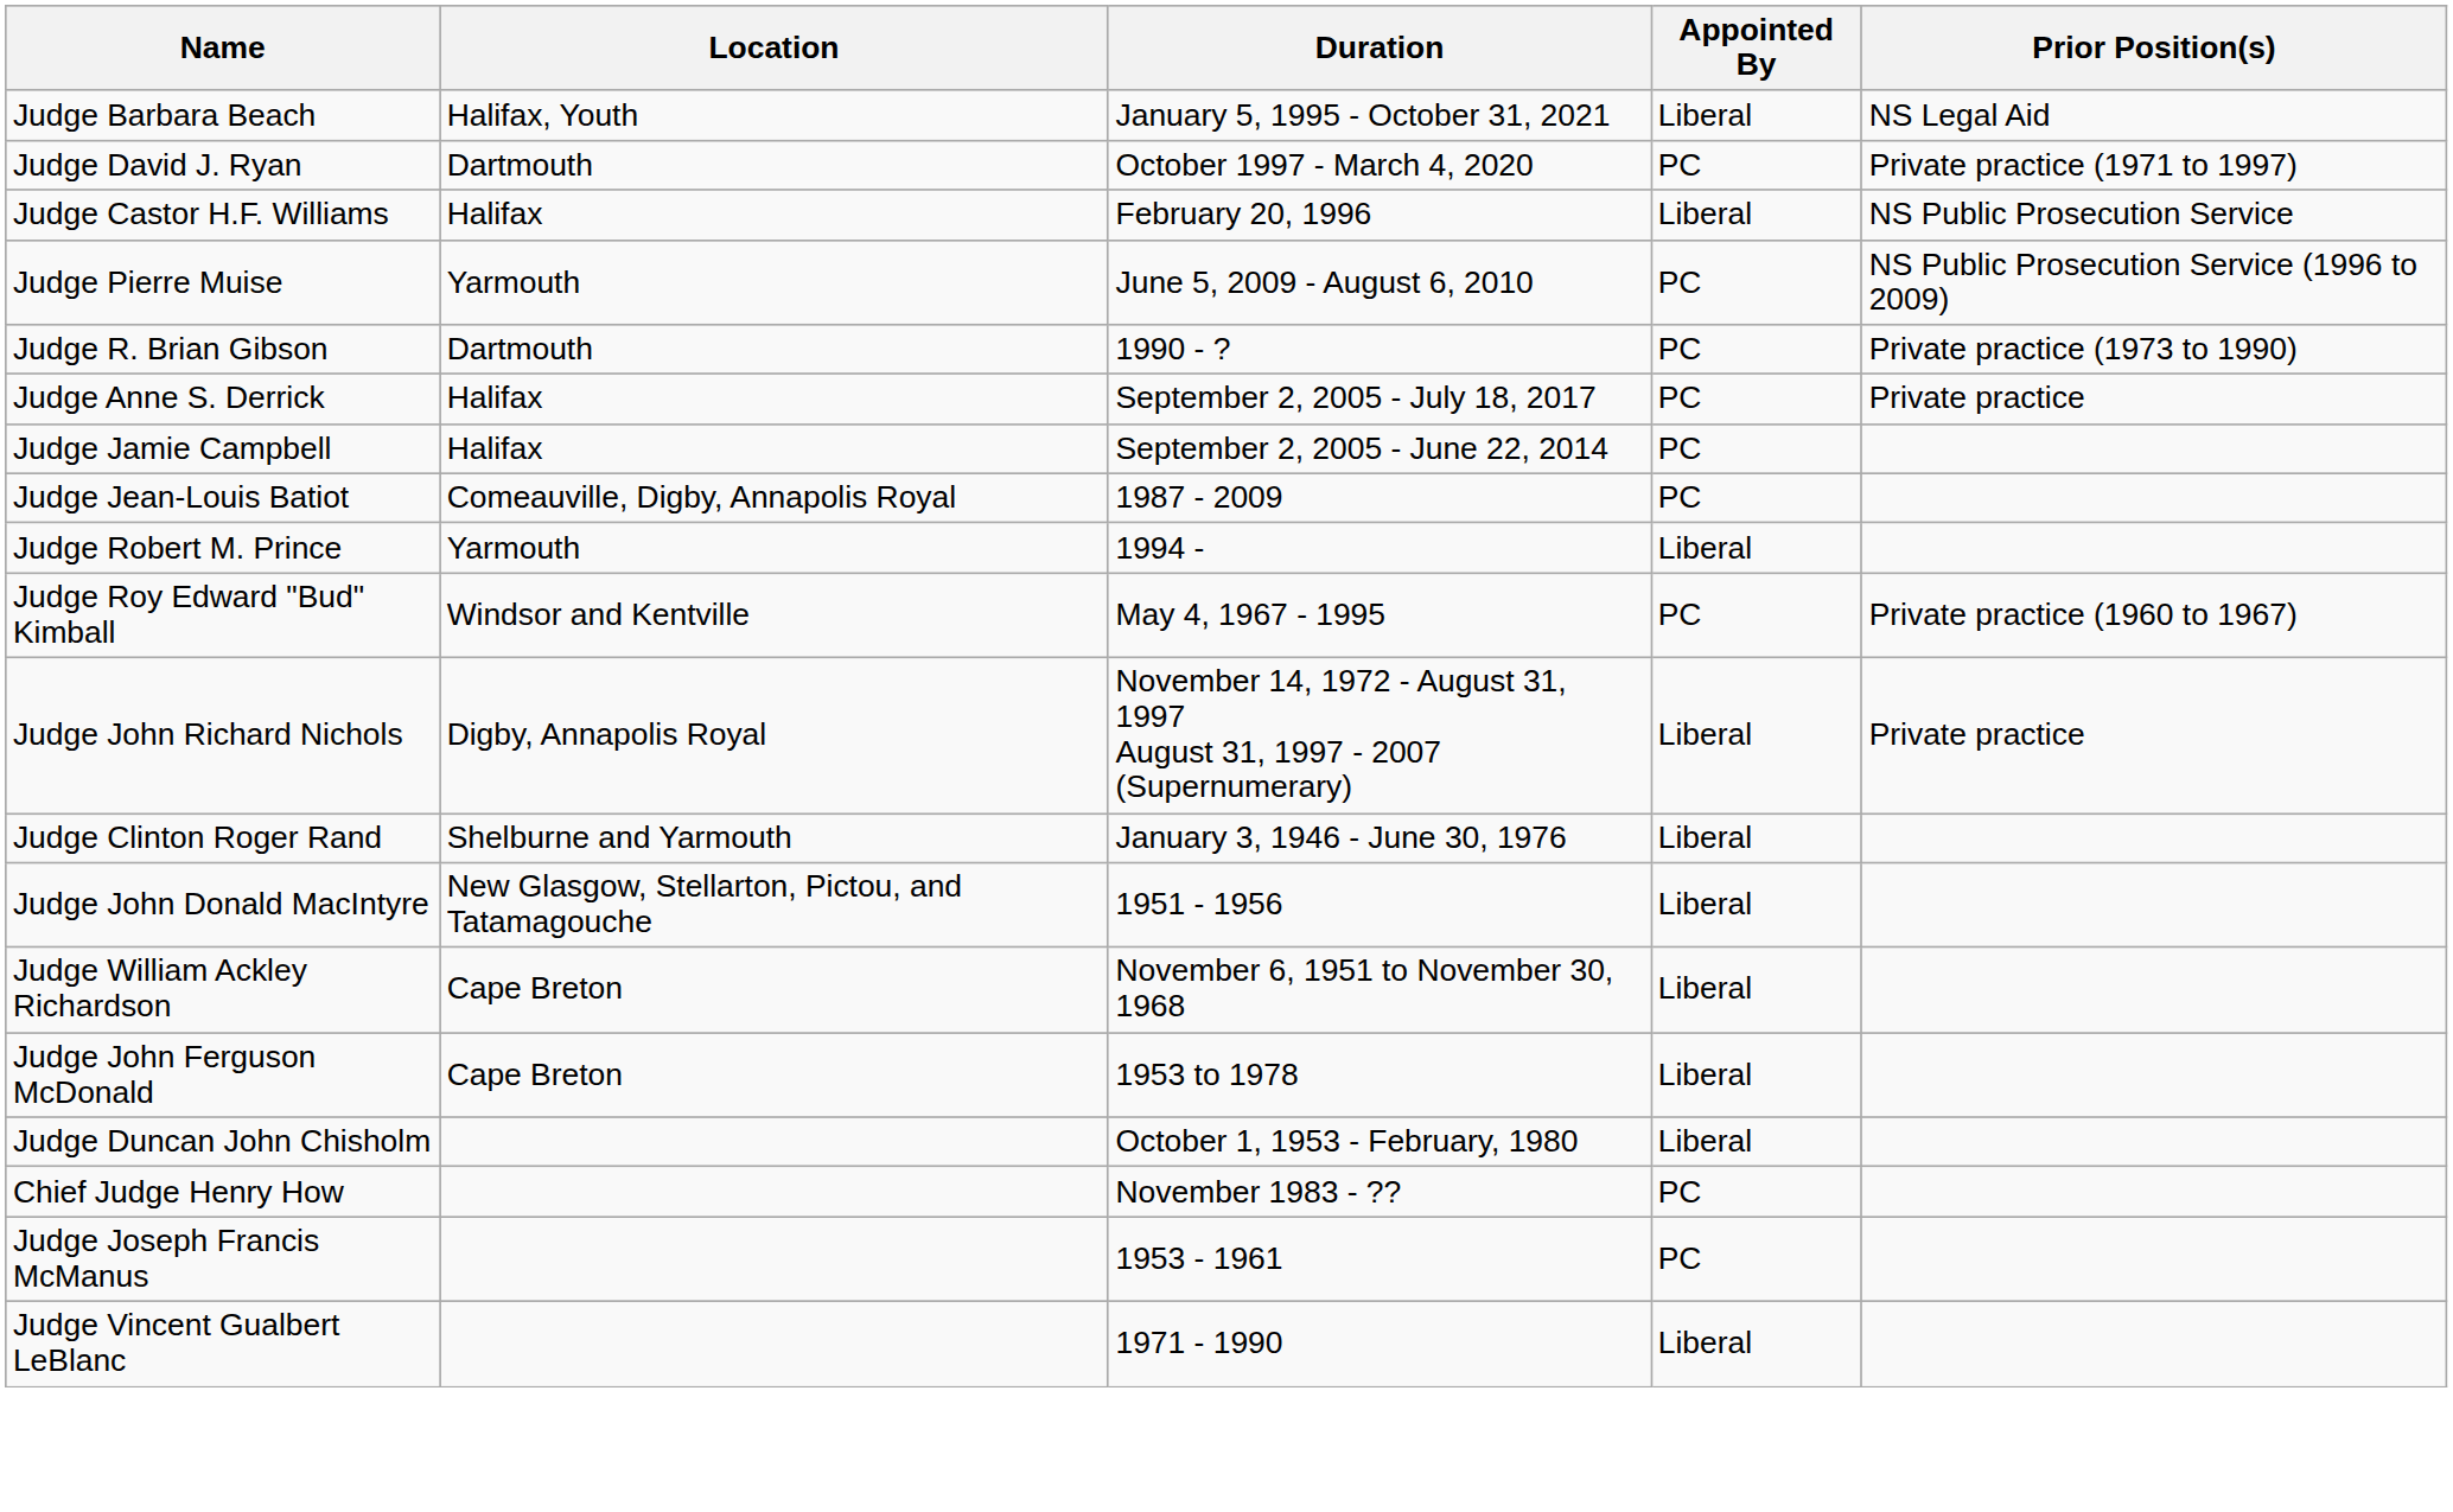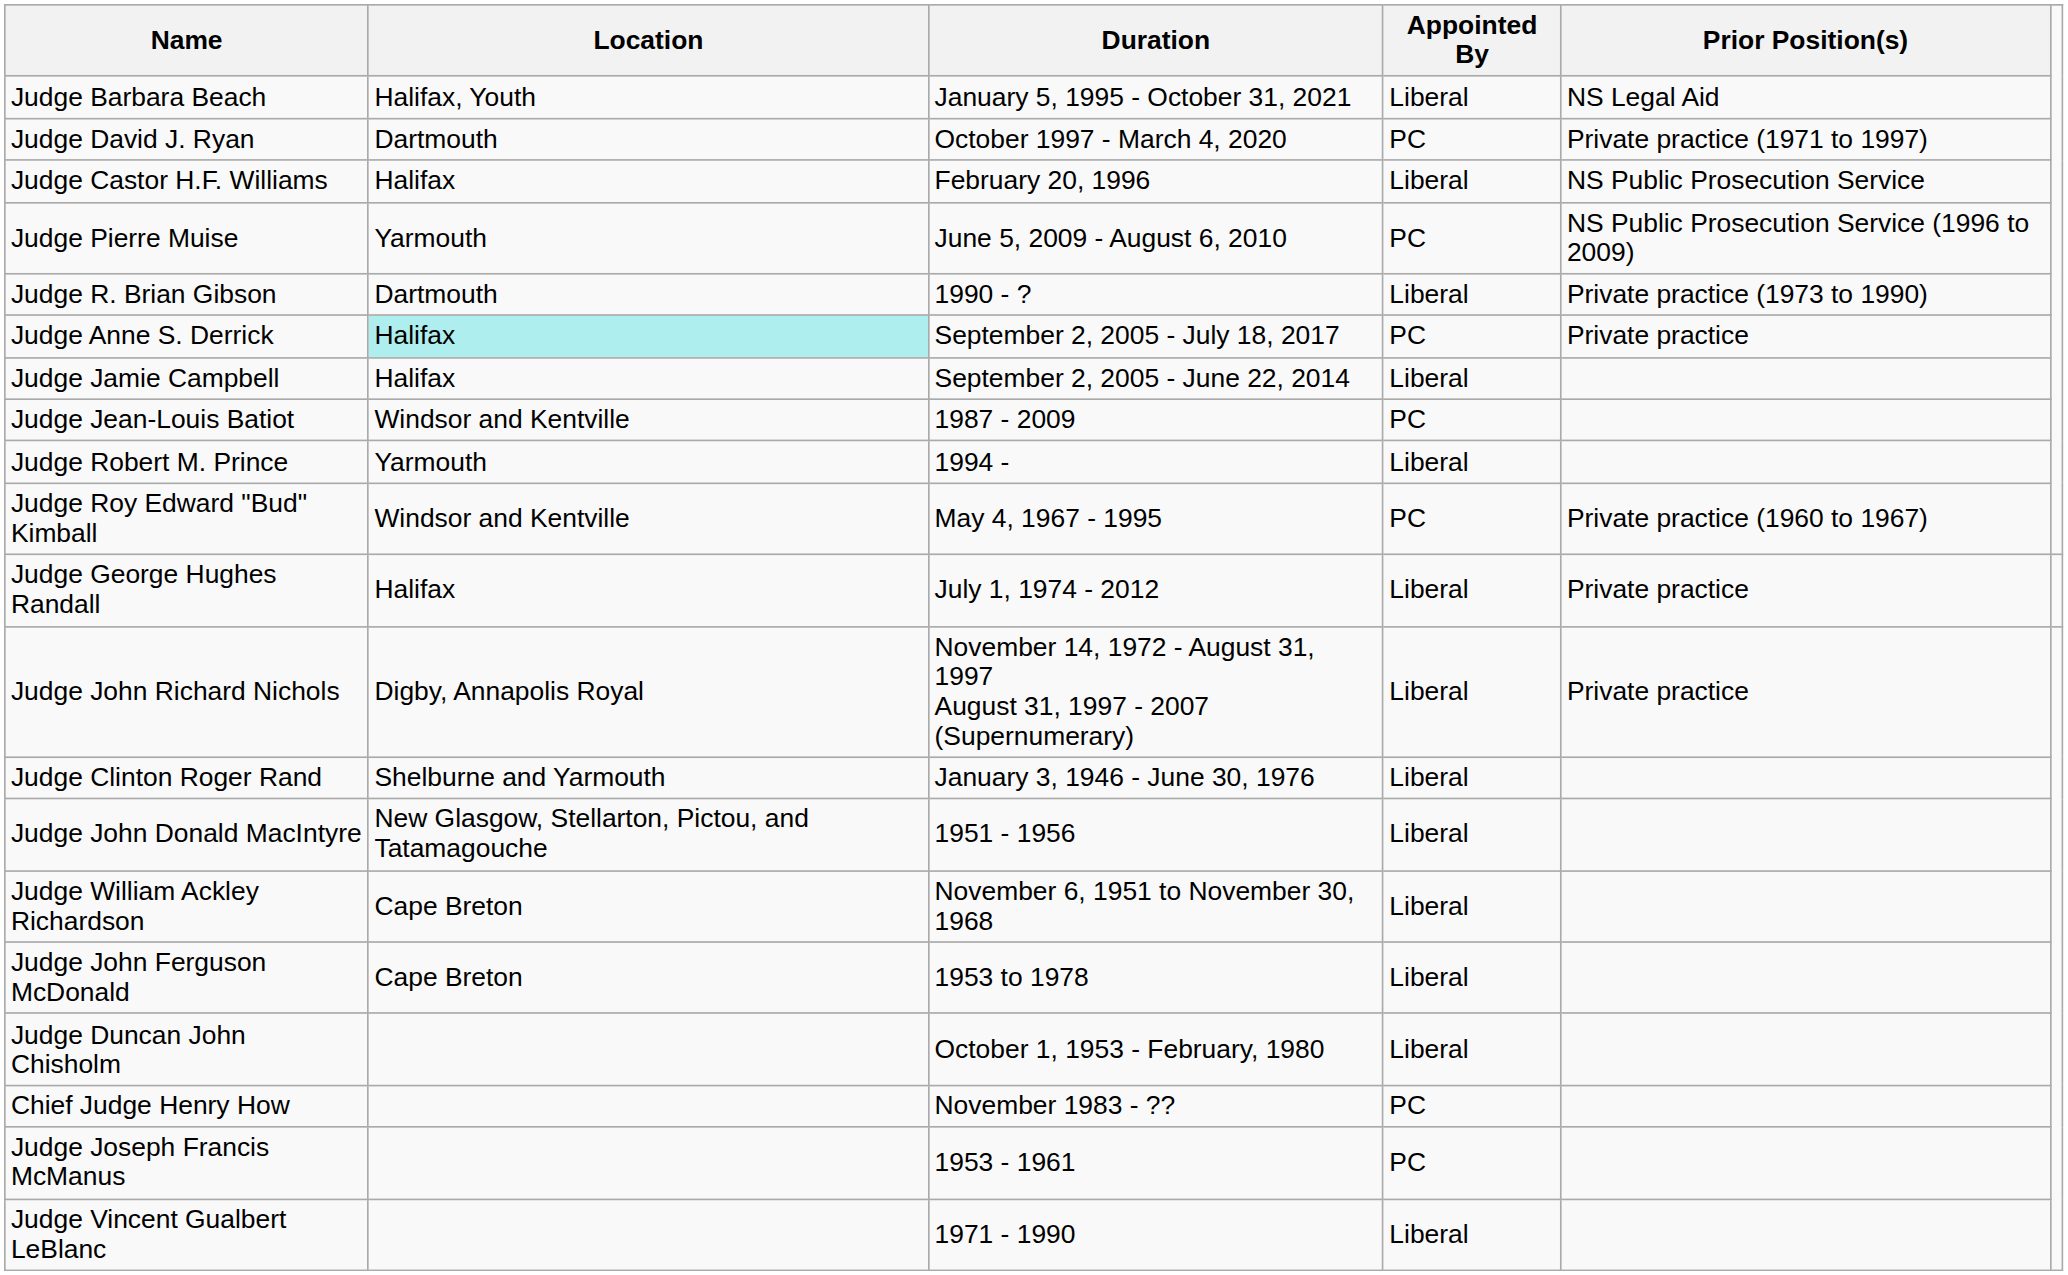Judge R. Brian Gibson | Appointed By: PC -> Liberal
Judge Anne S. Derrick | Location: no background -> paleturquoise background
Judge Jamie Campbell | Appointed By: PC -> Liberal
Judge Jean-Louis Batiot | Location: Comeauville, Digby, Annapolis Royal -> Windsor and Kentville
+ row: Judge George Hughes Randall | Halifax | July 1, 1974 - 2012 | Liberal | Private practice
